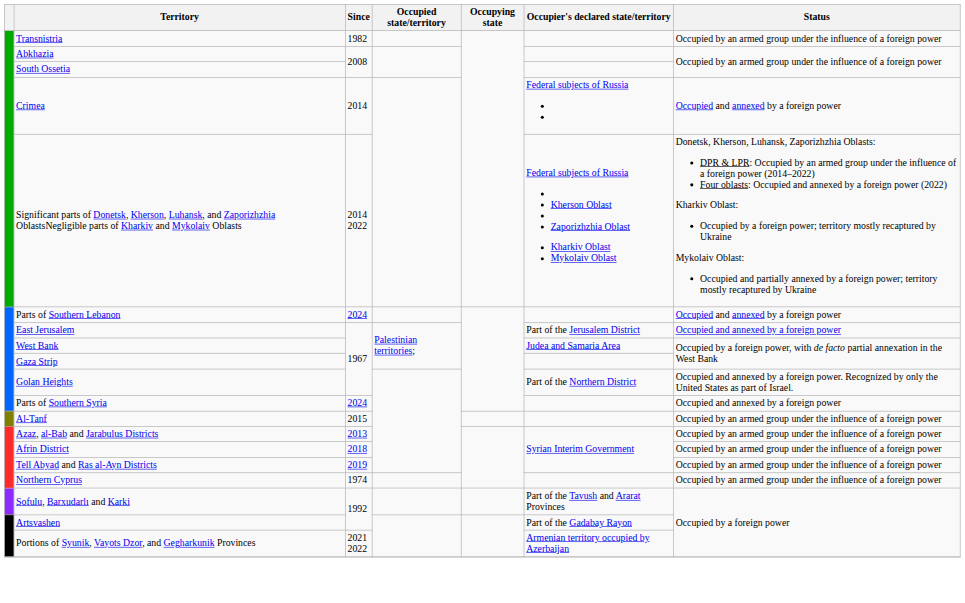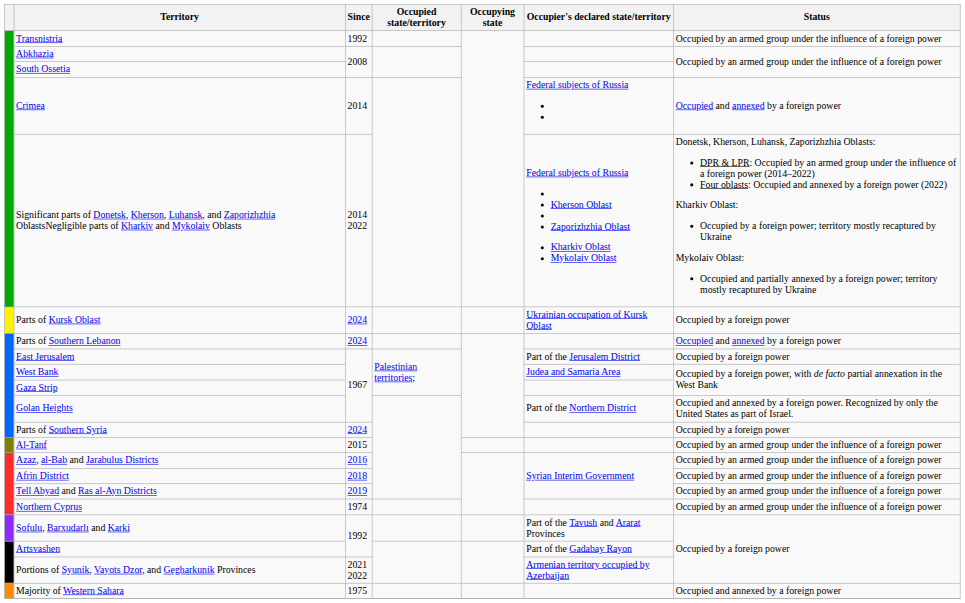Transnistria | Since: 1982 -> 1992
+ row: Parts of Kursk Oblast | 2024 | Ukrainian occupation of Kursk Oblast | Occupied by a foreign power
East Jerusalem | Status: Occupied and annexed by a foreign power -> Occupied by a foreign power
Parts of Southern Syria | Status: Occupied and annexed by a foreign power -> Occupied by a foreign power
Azaz, al-Bab and Jarabulus Districts | Since: 2013 -> 2016
+ row: Majority of Western Sahara | 1975 | Occupied and annexed by a foreign power
